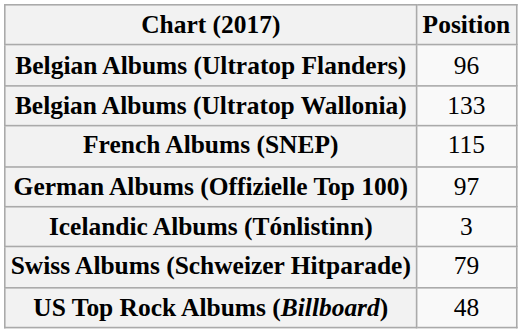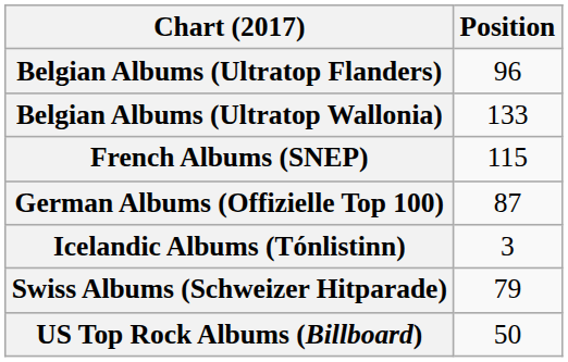German Albums (Offizielle Top 100) | Position: 97 -> 87
US Top Rock Albums (Billboard) | Position: 48 -> 50
